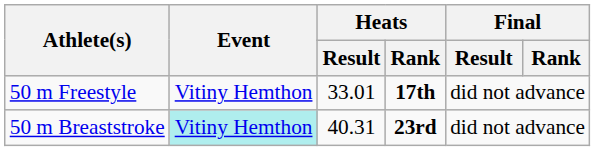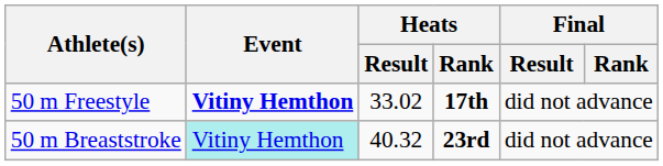50 m Freestyle | Event: normal -> bold
50 m Freestyle | Heats / Result: 33.01 -> 33.02
50 m Breaststroke | Heats / Result: 40.31 -> 40.32
